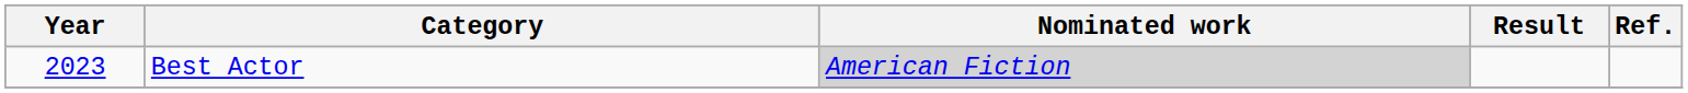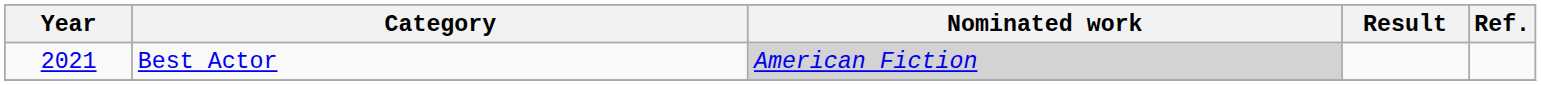Best Actor | Year: 2023 -> 2021
